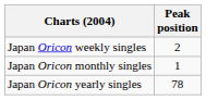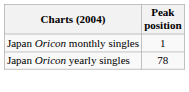- row: Japan Oricon weekly singles | 2
